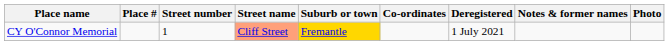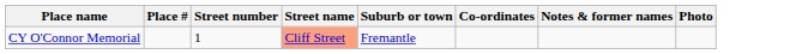- column: Deregistered | 1 July 2021
CY O'Connor Memorial | Suburb or town: gold background -> no background
